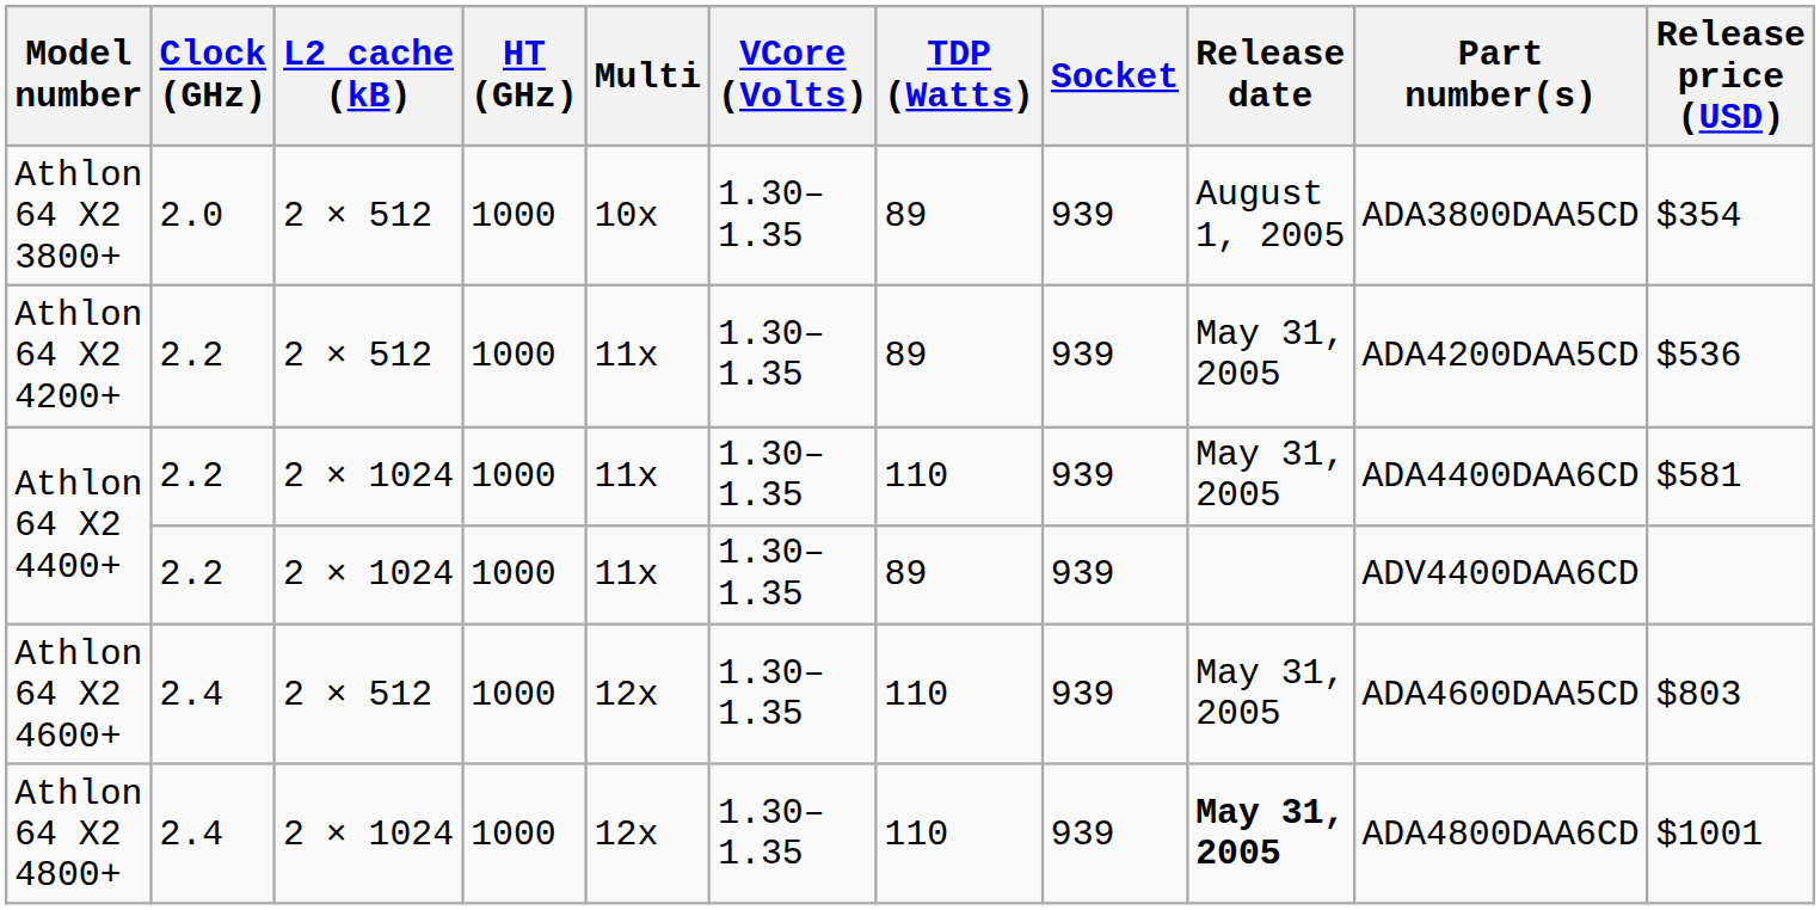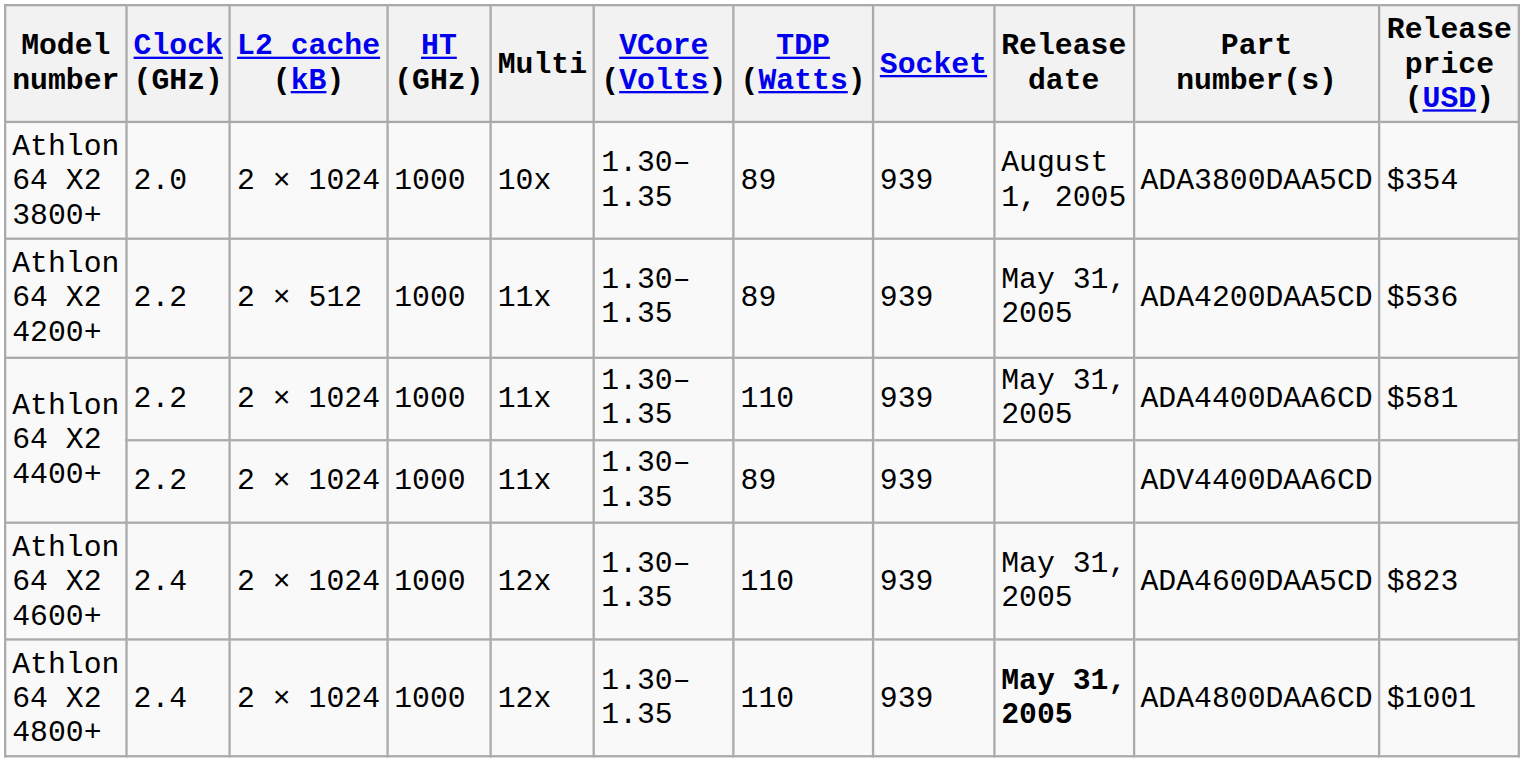Athlon 64 X2 3800+ | L2 cache (kB): 2 × 512 -> 2 × 1024
Athlon 64 X2 4600+ | L2 cache (kB): 2 × 512 -> 2 × 1024
Athlon 64 X2 4600+ | Release price (USD): $803 -> $823
